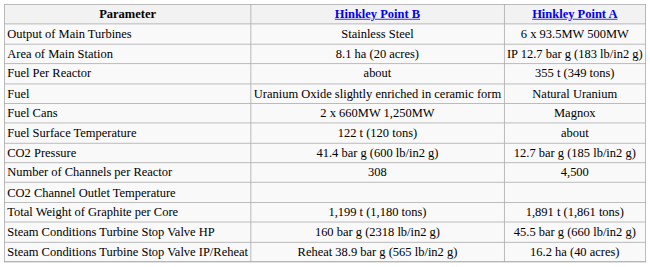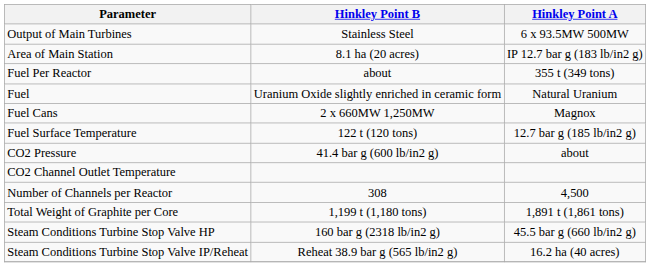Fuel Surface Temperature | Hinkley Point A: about -> 12.7 bar g (185 lb/in2 g)
CO2 Pressure | Hinkley Point A: 12.7 bar g (185 lb/in2 g) -> about
rows swapped: CO2 Channel Outlet Temperature <-> Number of Channels per Reactor
